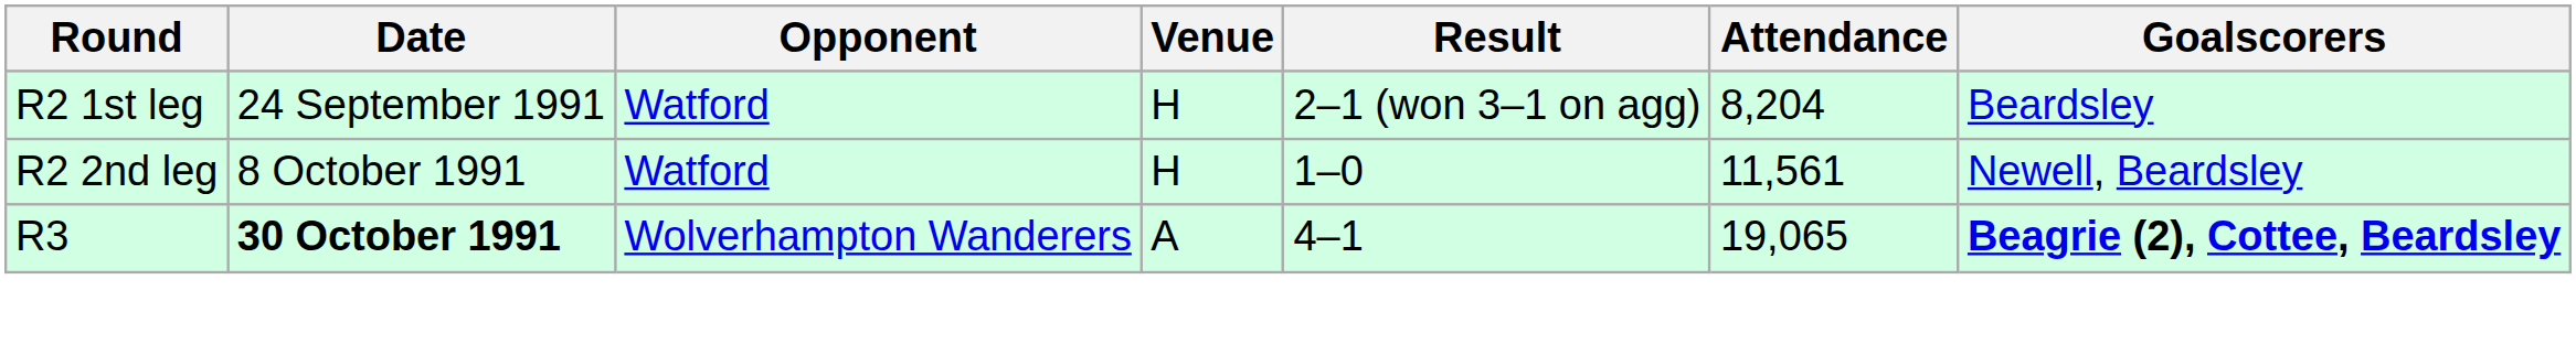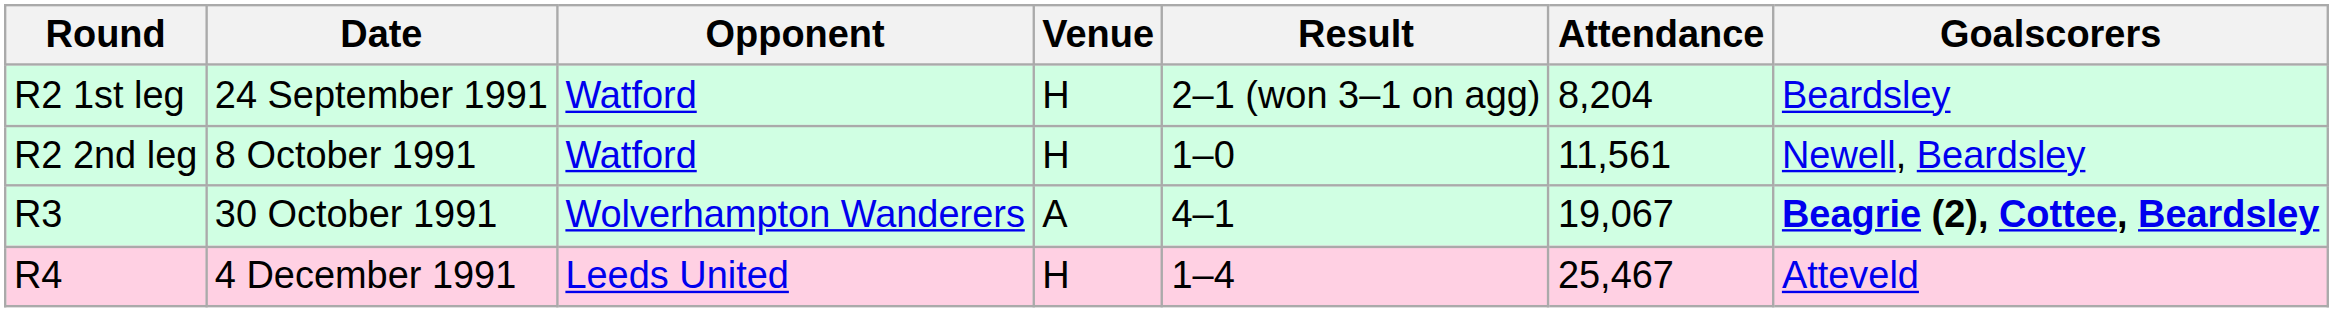R3 | Date: bold -> normal
R3 | Attendance: 19,065 -> 19,067
+ row: R4 | 4 December 1991 | Leeds United | H | 1–4 | 25,467 | Atteveld
